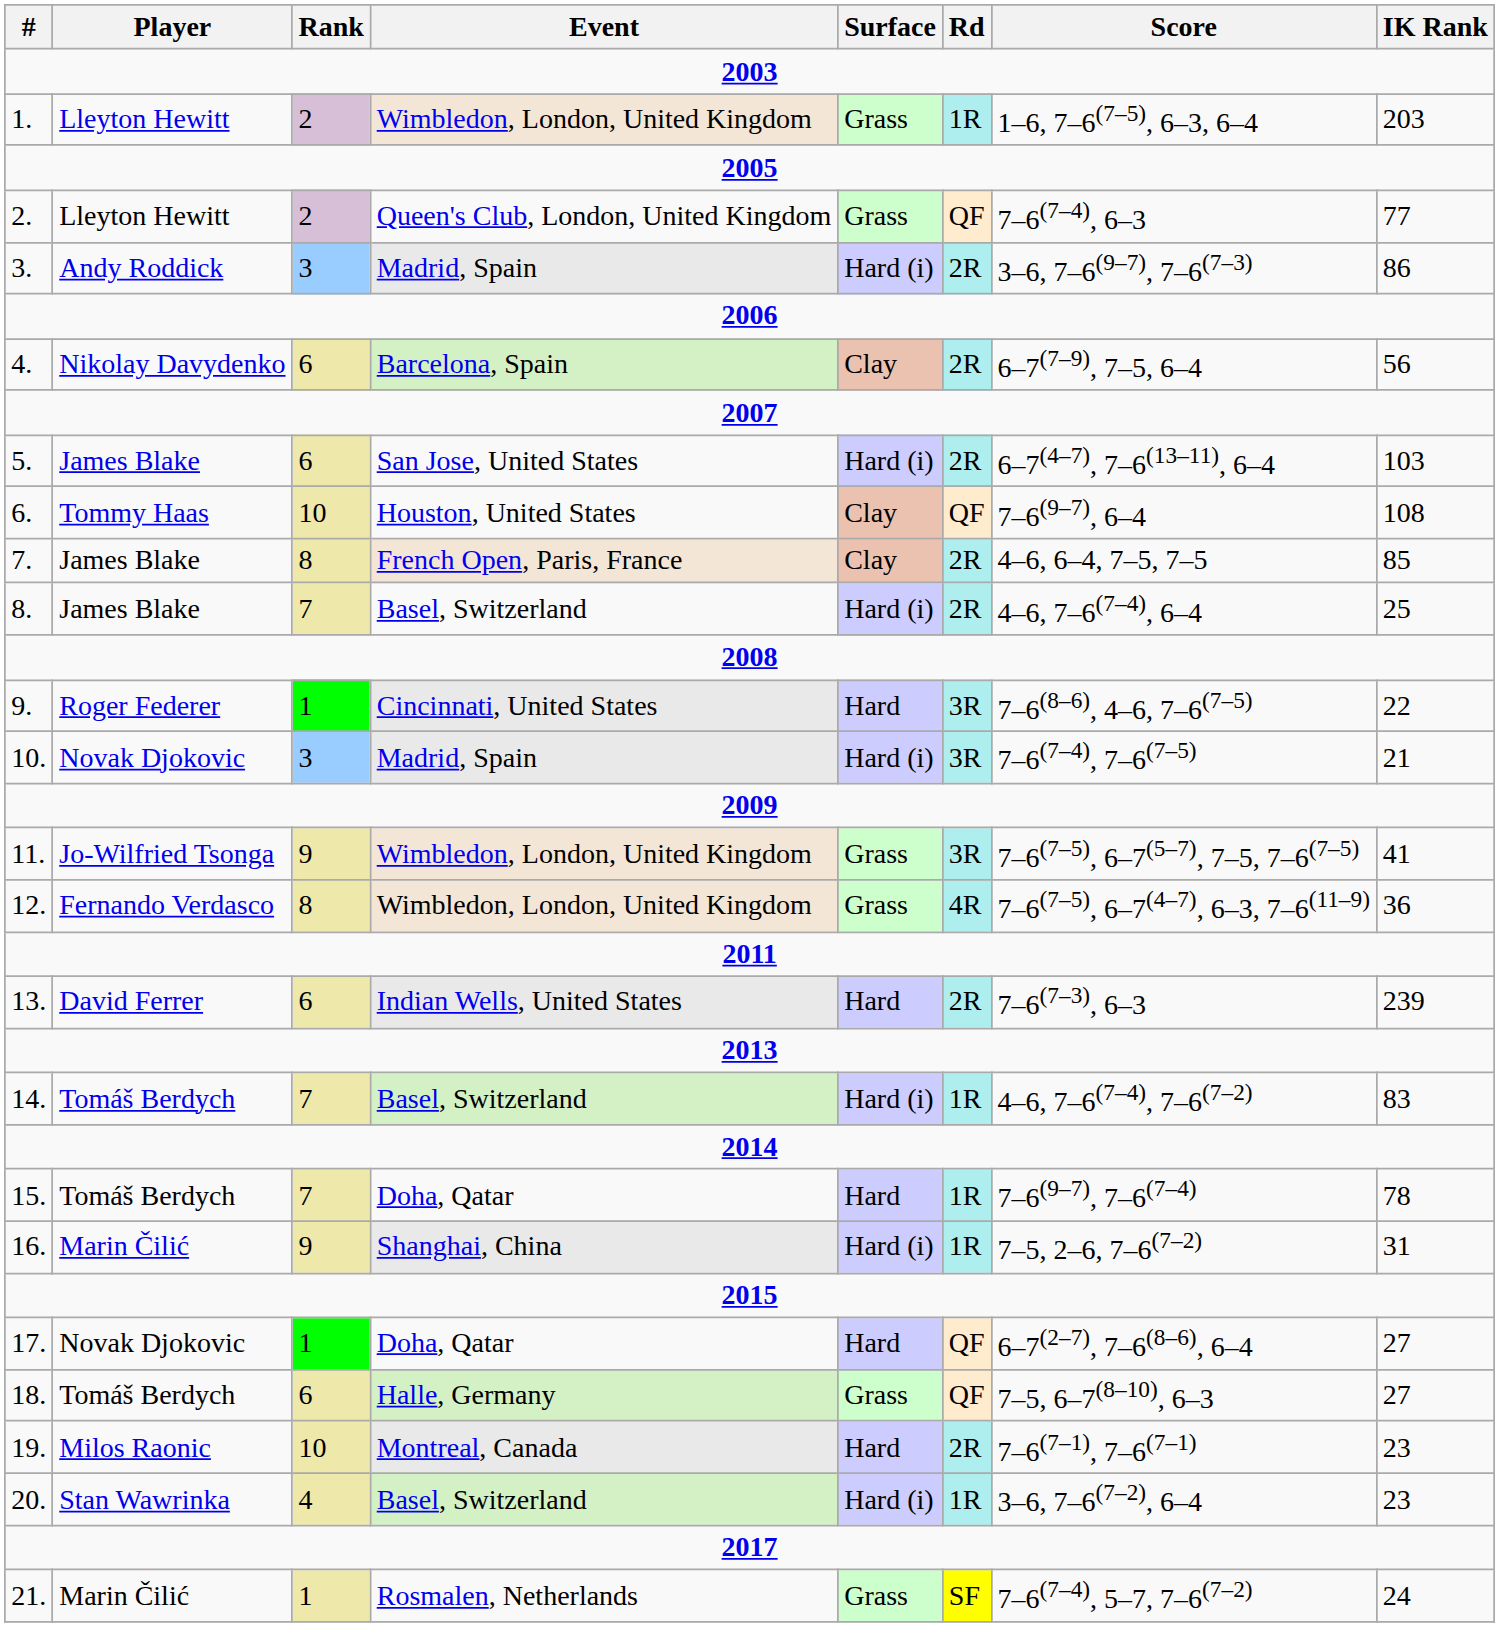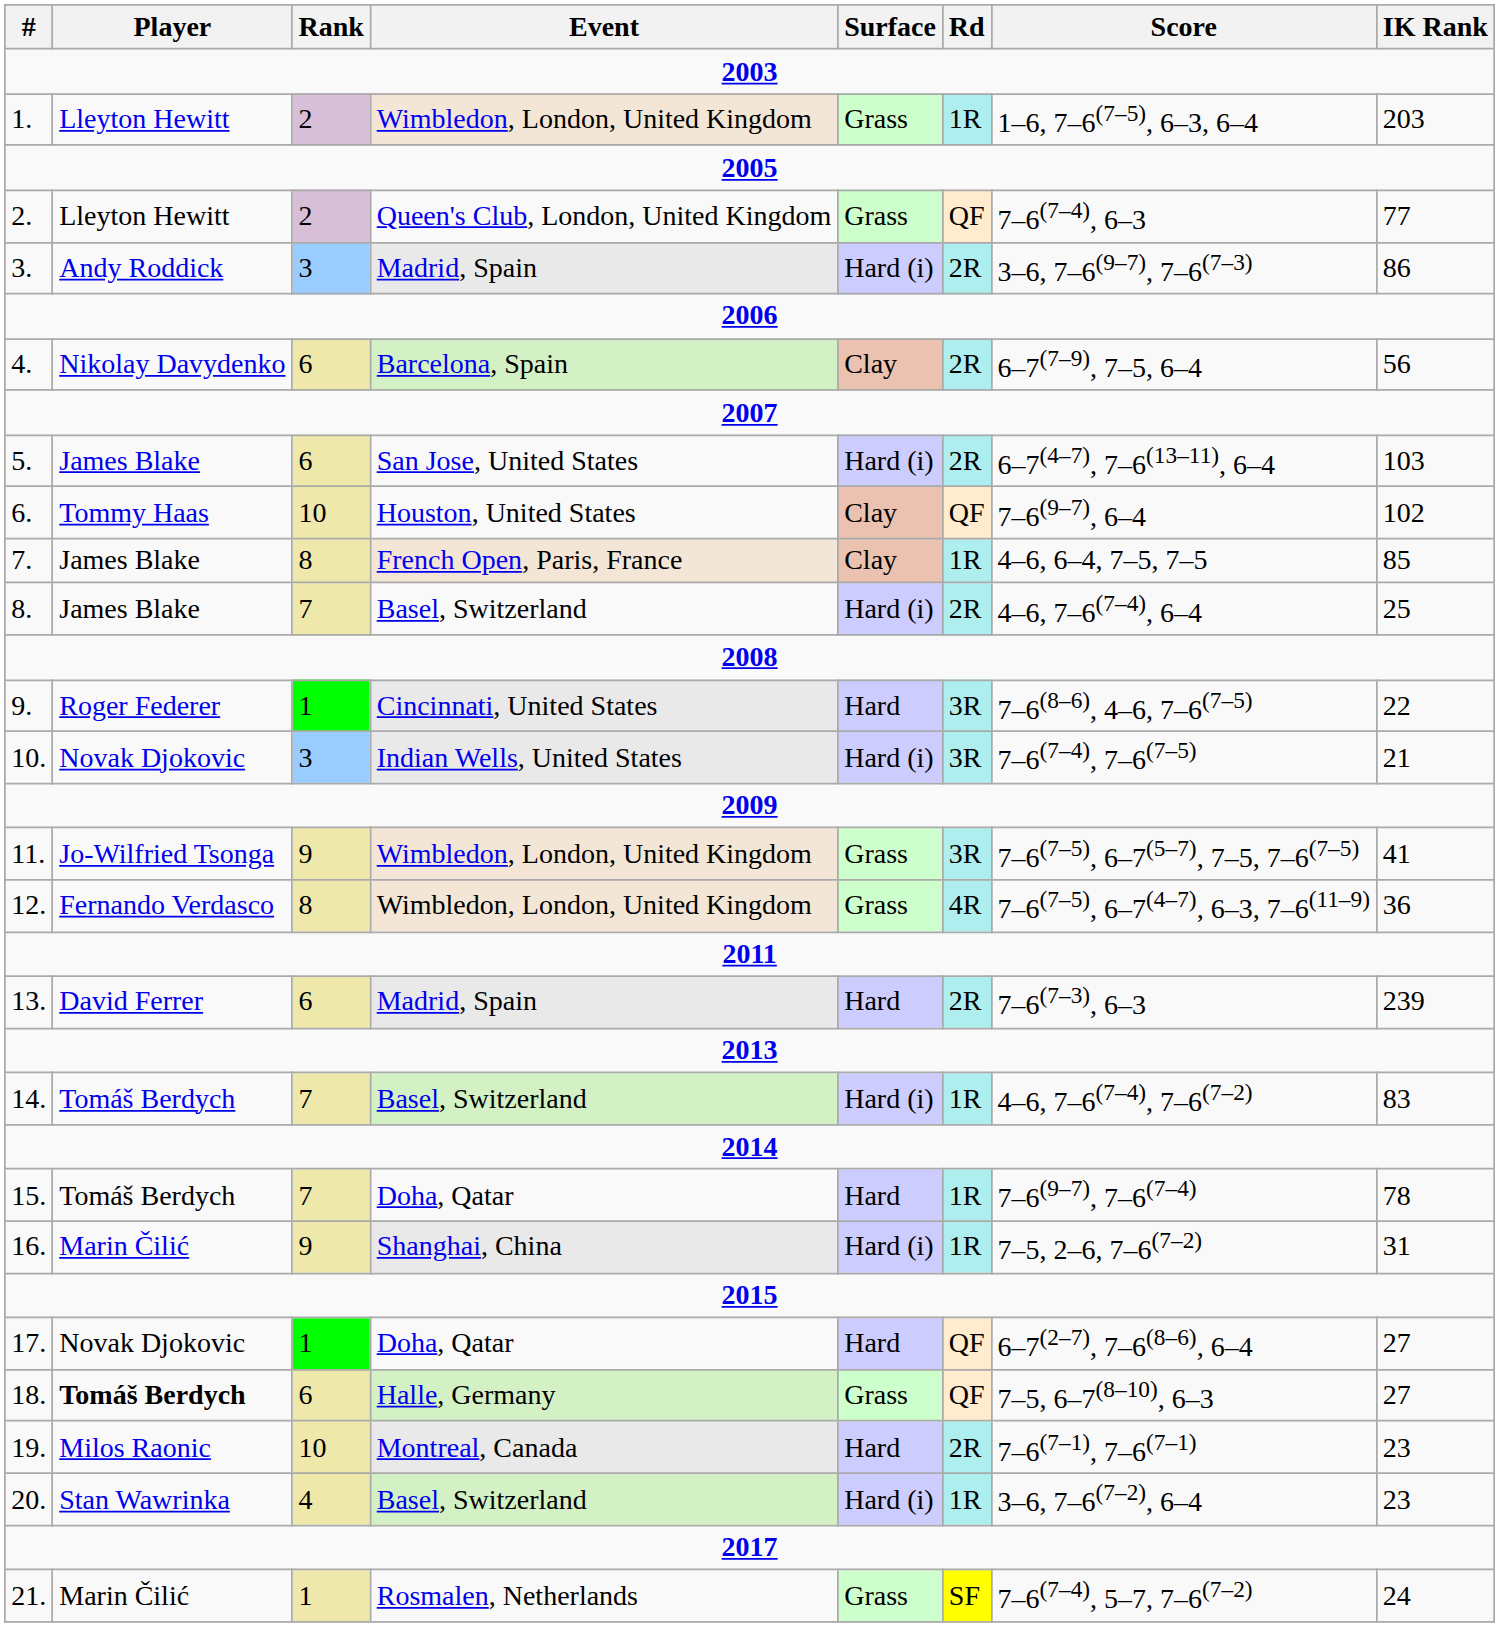6. | IK Rank: 108 -> 102
7. | Rd: 2R -> 1R
10. | Event: Madrid, Spain -> Indian Wells, United States
13. | Event: Indian Wells, United States -> Madrid, Spain
18. | Player: normal -> bold
